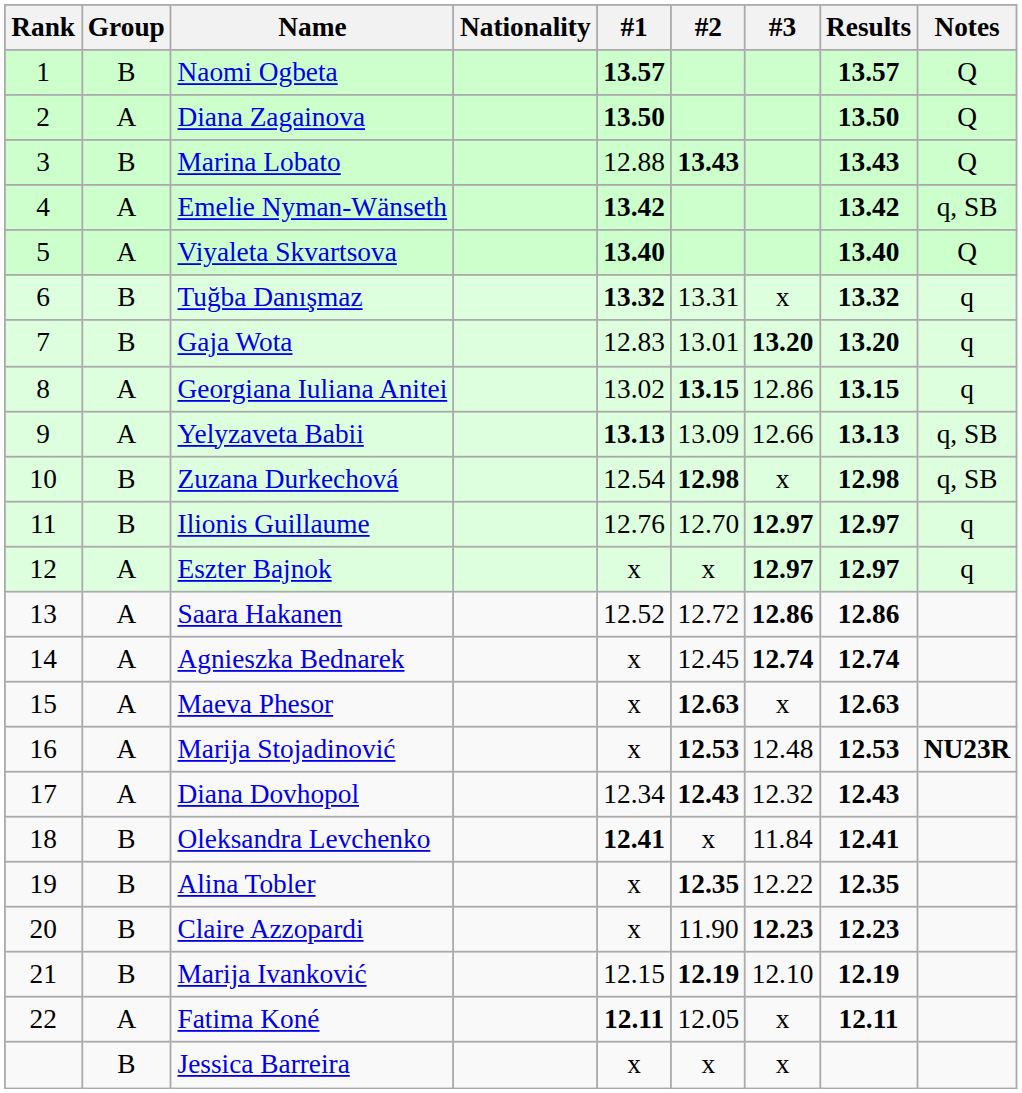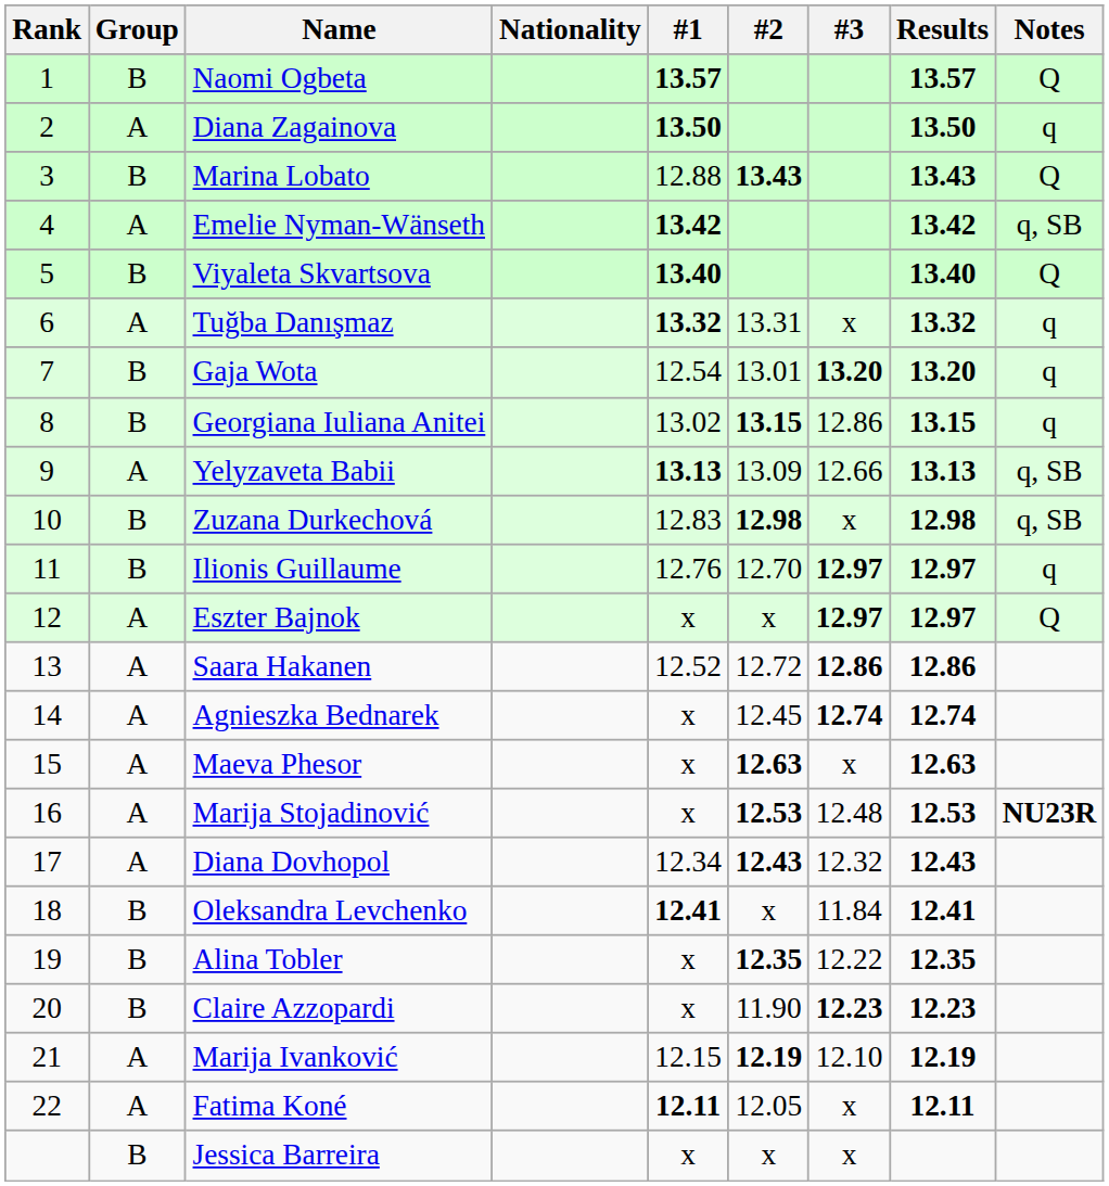Diana Zagainova | Notes: Q -> q
Viyaleta Skvartsova | Group: A -> B
Tuğba Danışmaz | Group: B -> A
Gaja Wota | #1: 12.83 -> 12.54
Georgiana Iuliana Anitei | Group: A -> B
Zuzana Durkechová | #1: 12.54 -> 12.83
Eszter Bajnok | Notes: q -> Q
Marija Ivanković | Group: B -> A
